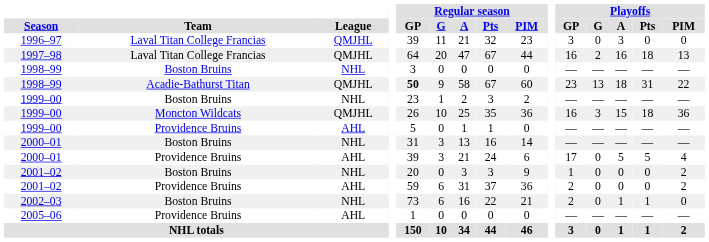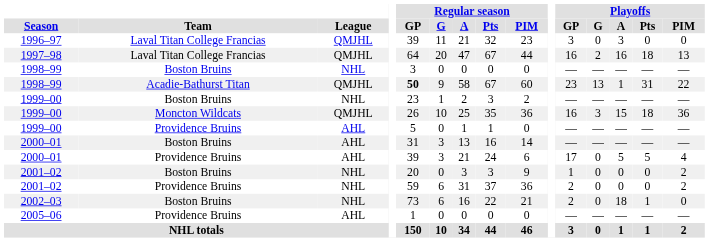1998–99 / Acadie-Bathurst Titan | Playoffs / A: 18 -> 1
2000–01 / Boston Bruins | League: NHL -> AHL
2001–02 / Providence Bruins | League: AHL -> NHL
2002–03 | Playoffs / A: 1 -> 18
